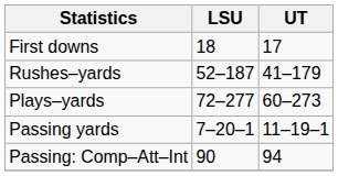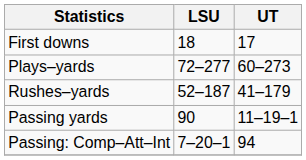rows swapped: Plays–yards <-> Rushes–yards
Passing yards | LSU: 7–20–1 -> 90
Passing: Comp–Att–Int | LSU: 90 -> 7–20–1
